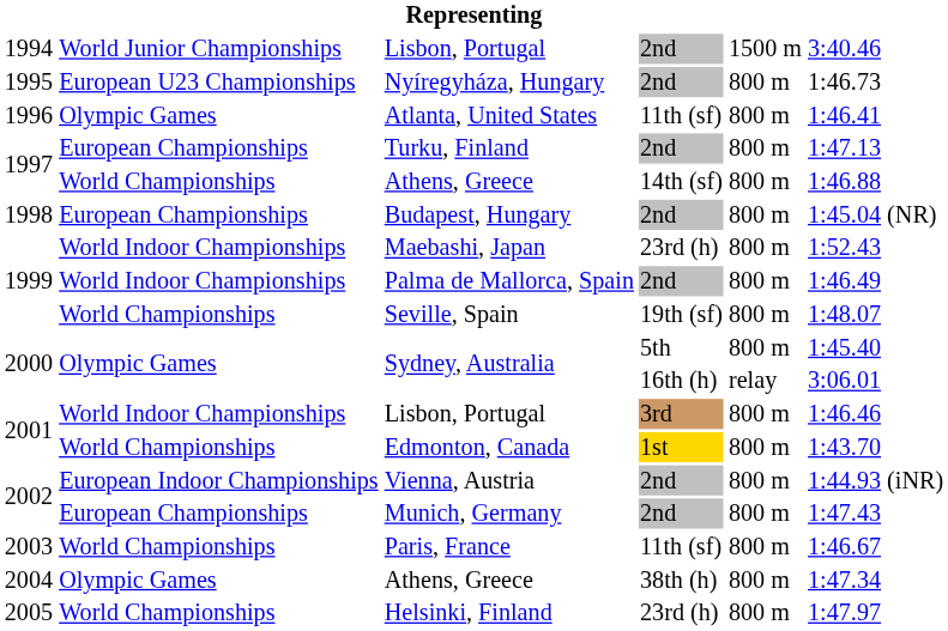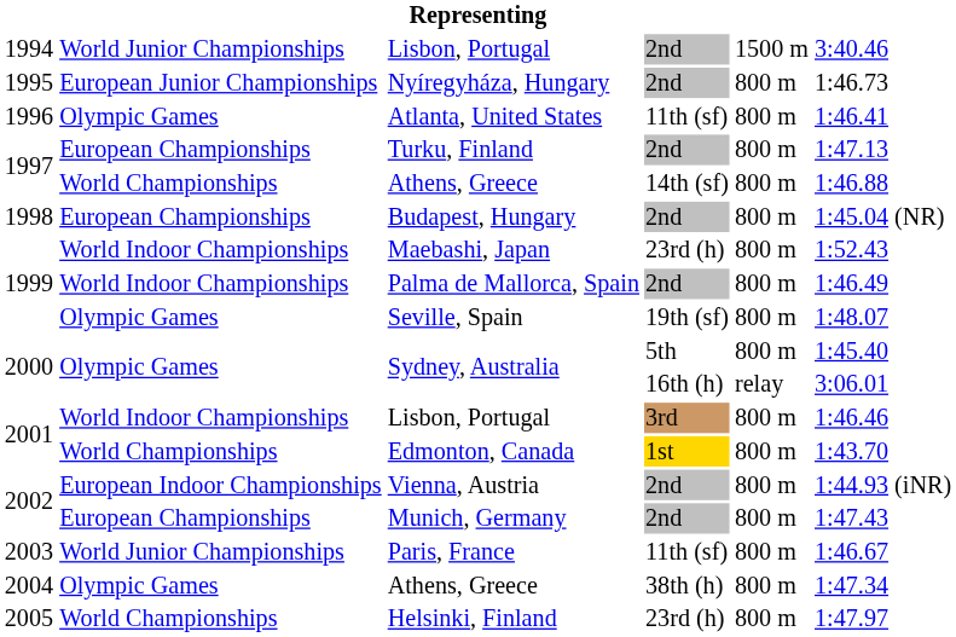Nyíregyháza, Hungary | column 2: European U23 Championships -> European Junior Championships
Seville, Spain | column 2: World Championships -> Olympic Games
Paris, France | column 2: World Championships -> World Junior Championships
